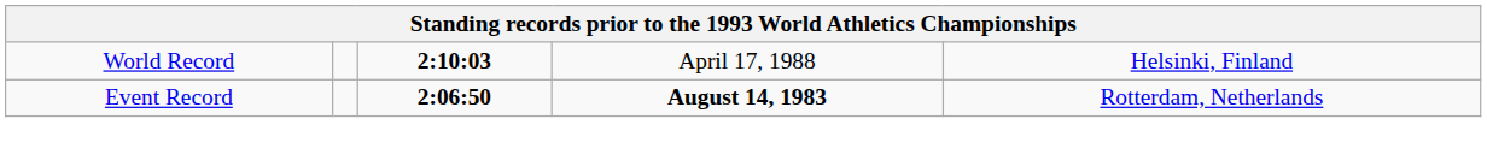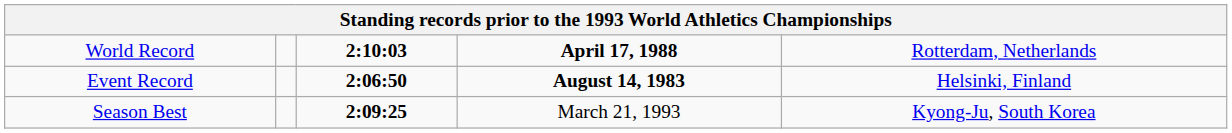World Record | column 4: normal -> bold
World Record | column 5: Helsinki, Finland -> Rotterdam, Netherlands
Event Record | column 5: Rotterdam, Netherlands -> Helsinki, Finland
+ row: Season Best | 2:09:25 | March 21, 1993 | Kyong-Ju, South Korea
